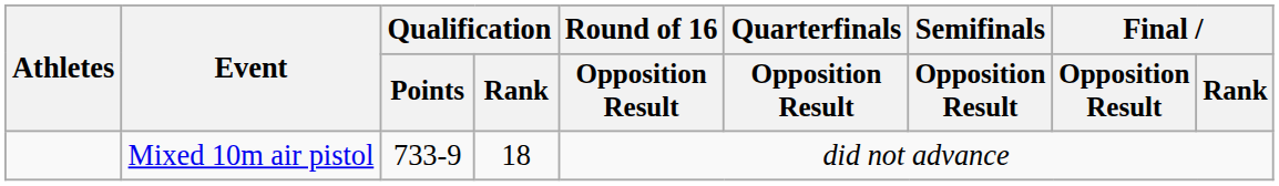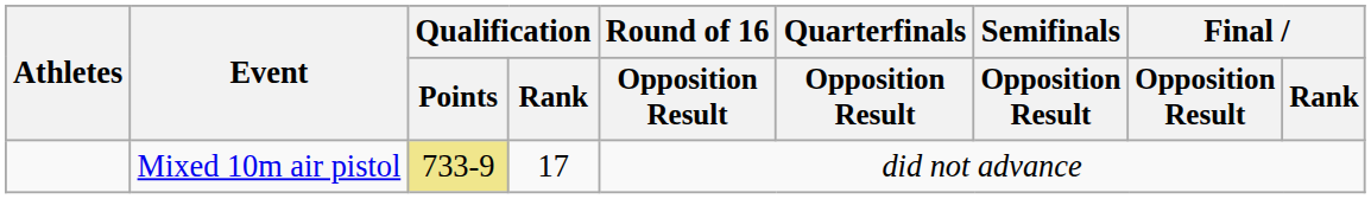Mixed 10m air pistol | Qualification / Points: no background -> khaki background
Mixed 10m air pistol | Qualification / Rank: 18 -> 17
